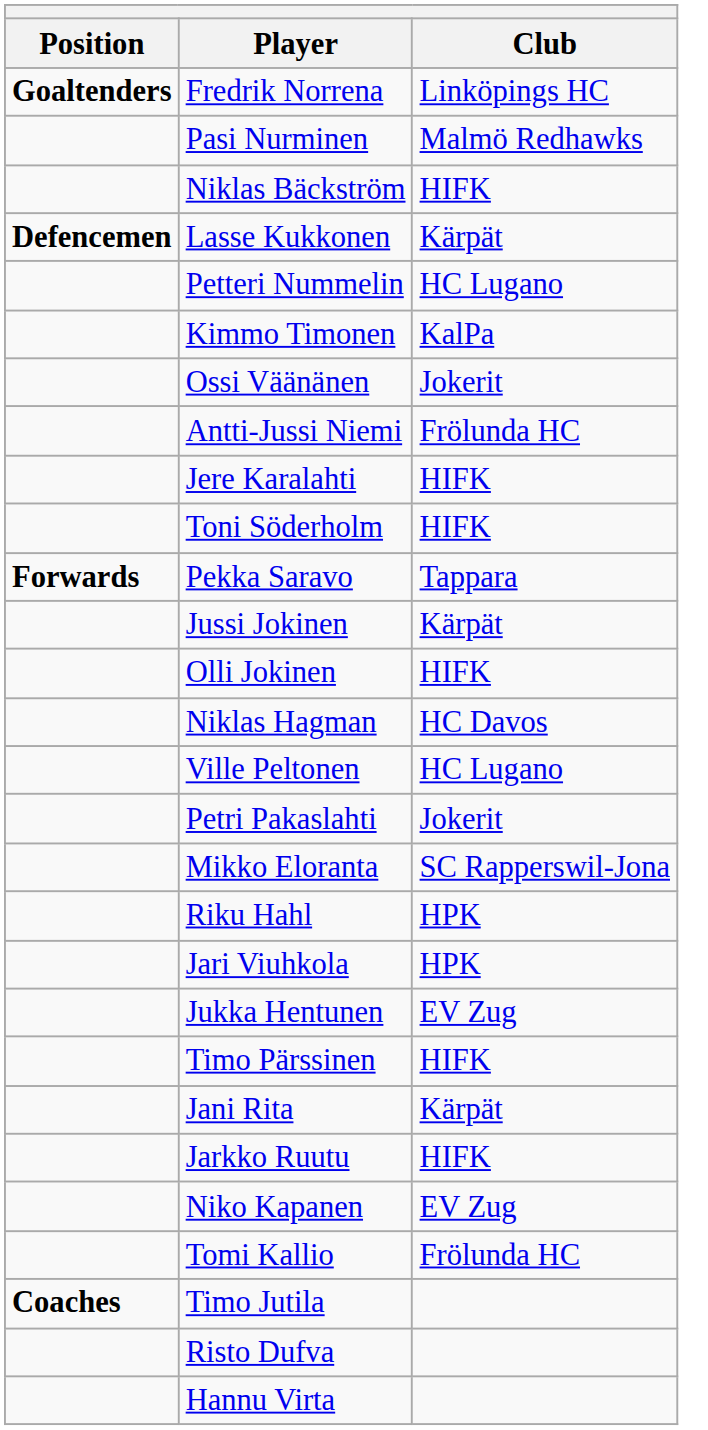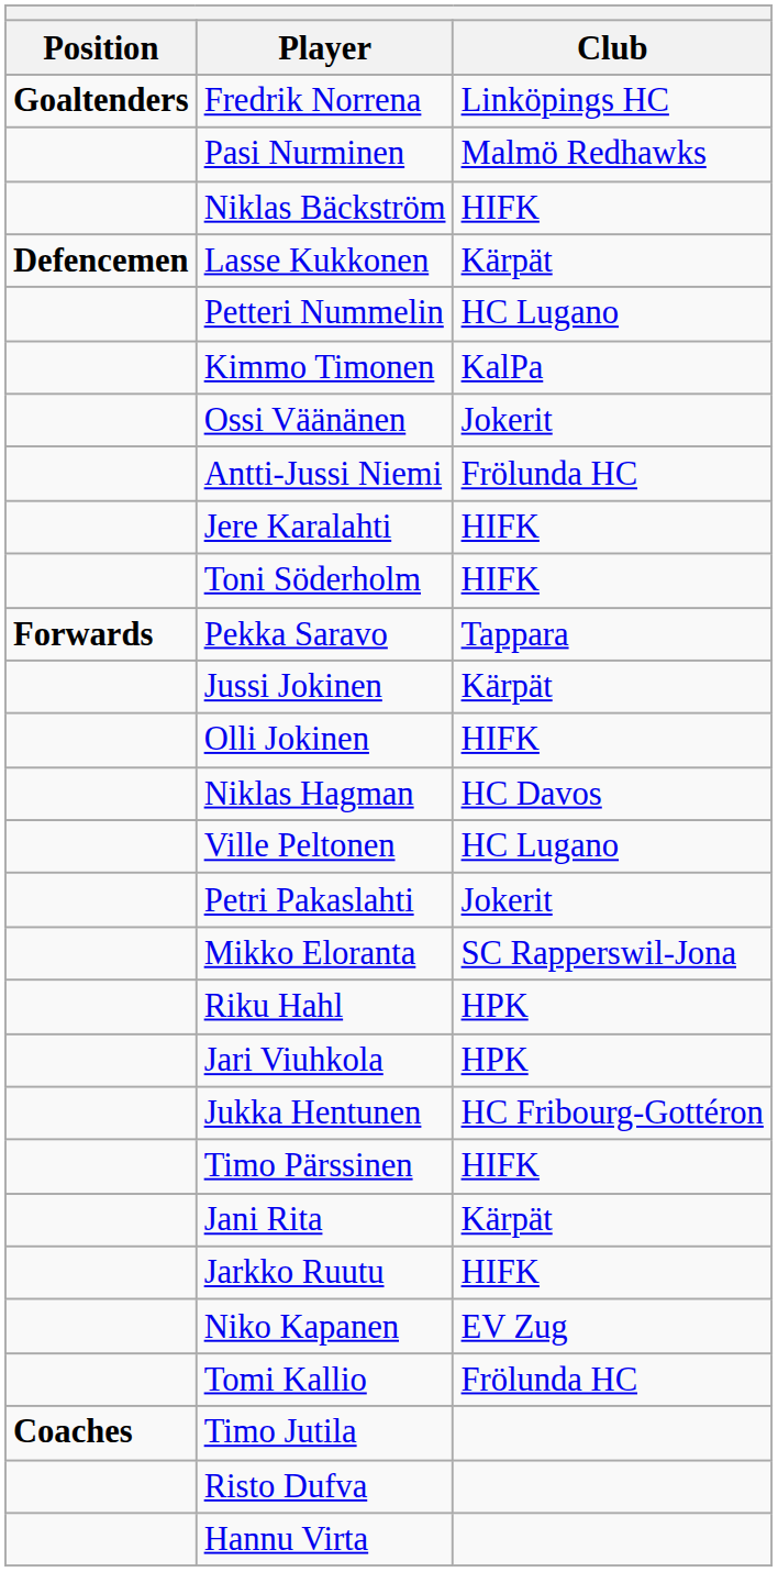Jukka Hentunen | Club: EV Zug -> HC Fribourg-Gottéron
